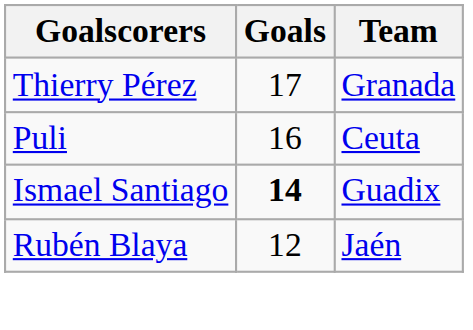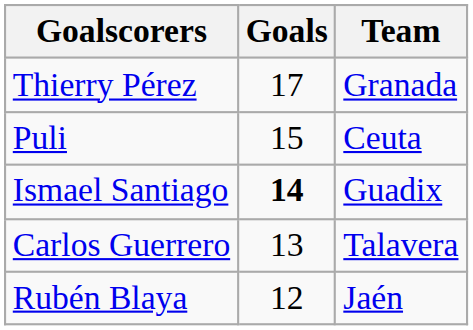Puli | Goals: 16 -> 15
+ row: Carlos Guerrero | 13 | Talavera
